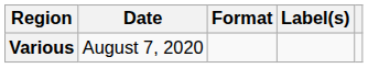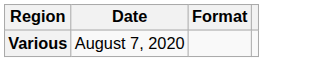- column: Label(s)
